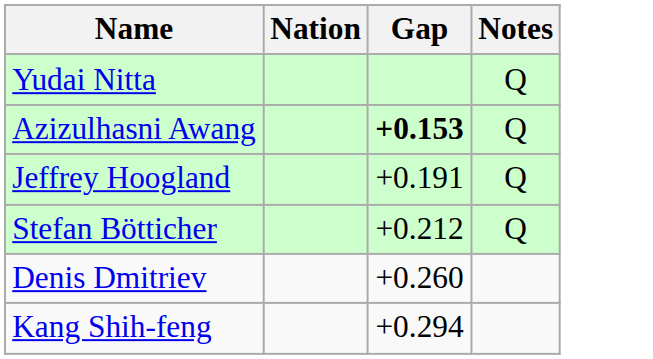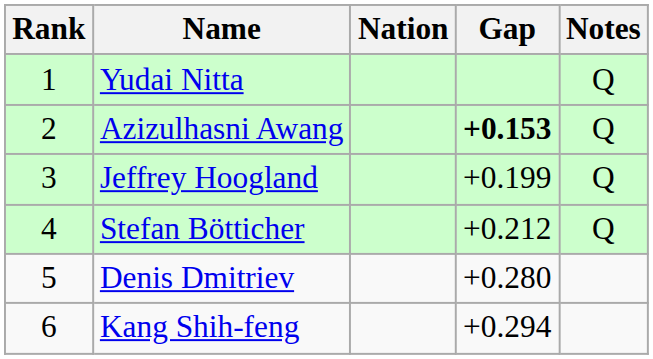+ column: Rank | 1 | 2 | 3 | 4 | 5 | 6
Jeffrey Hoogland | Gap: +0.191 -> +0.199
Denis Dmitriev | Gap: +0.260 -> +0.280
